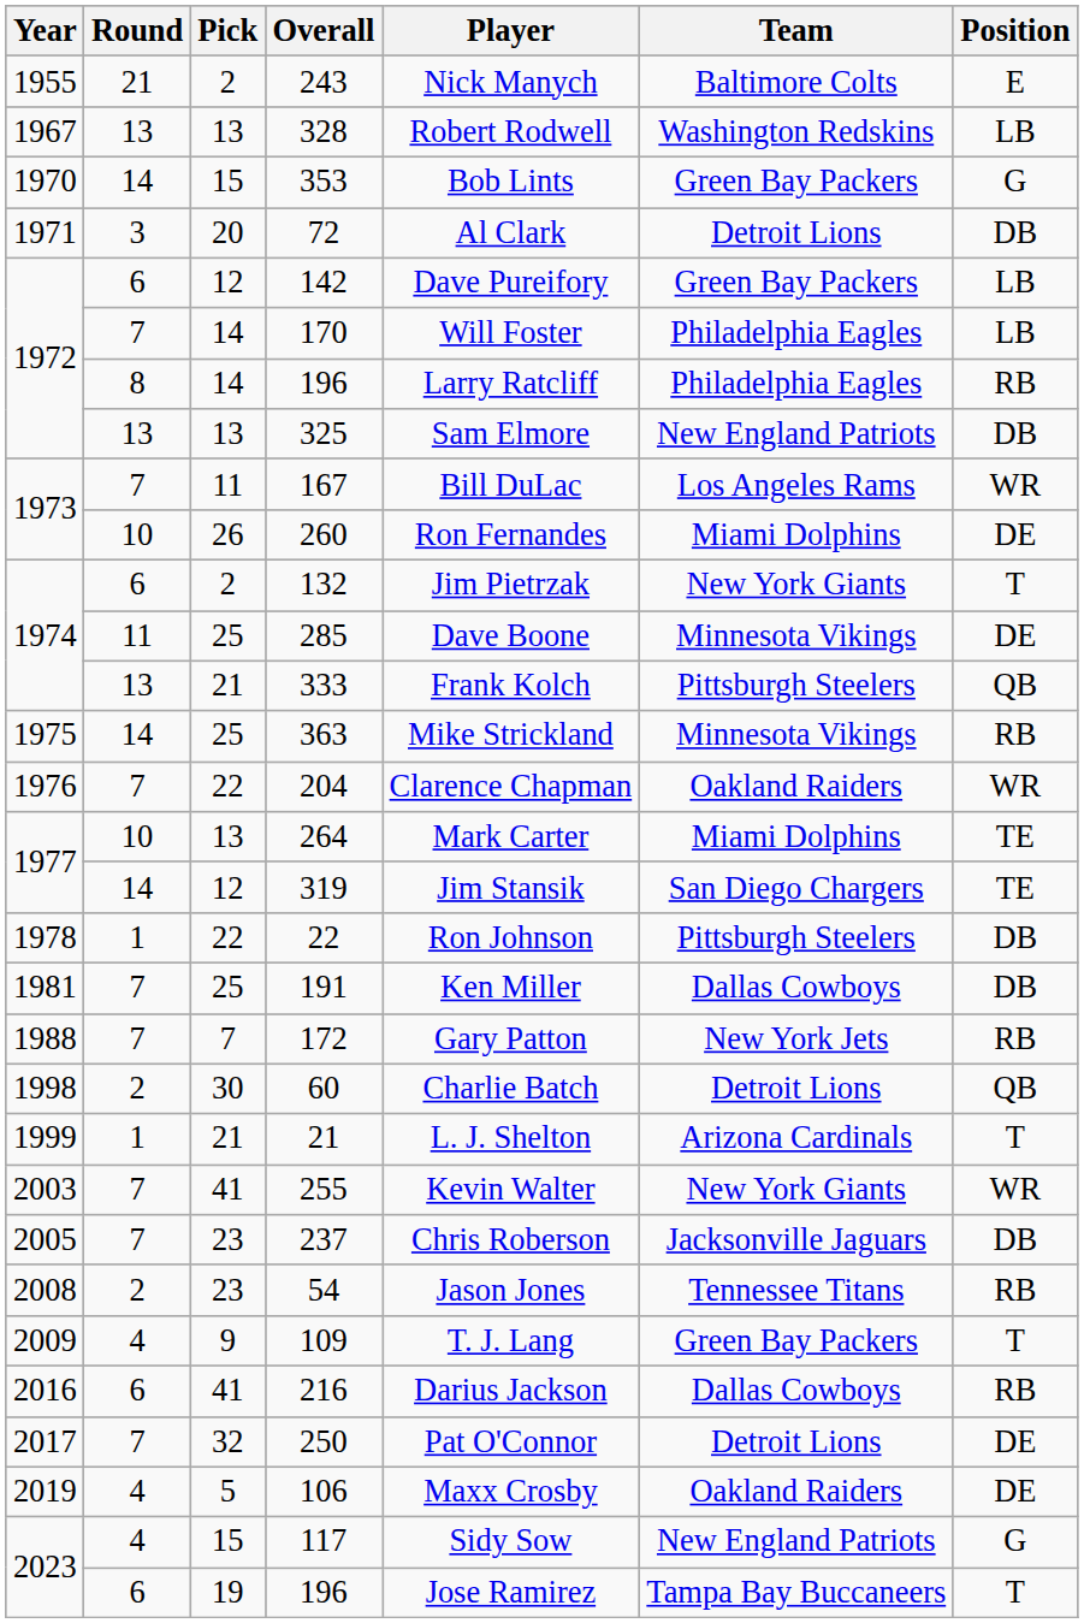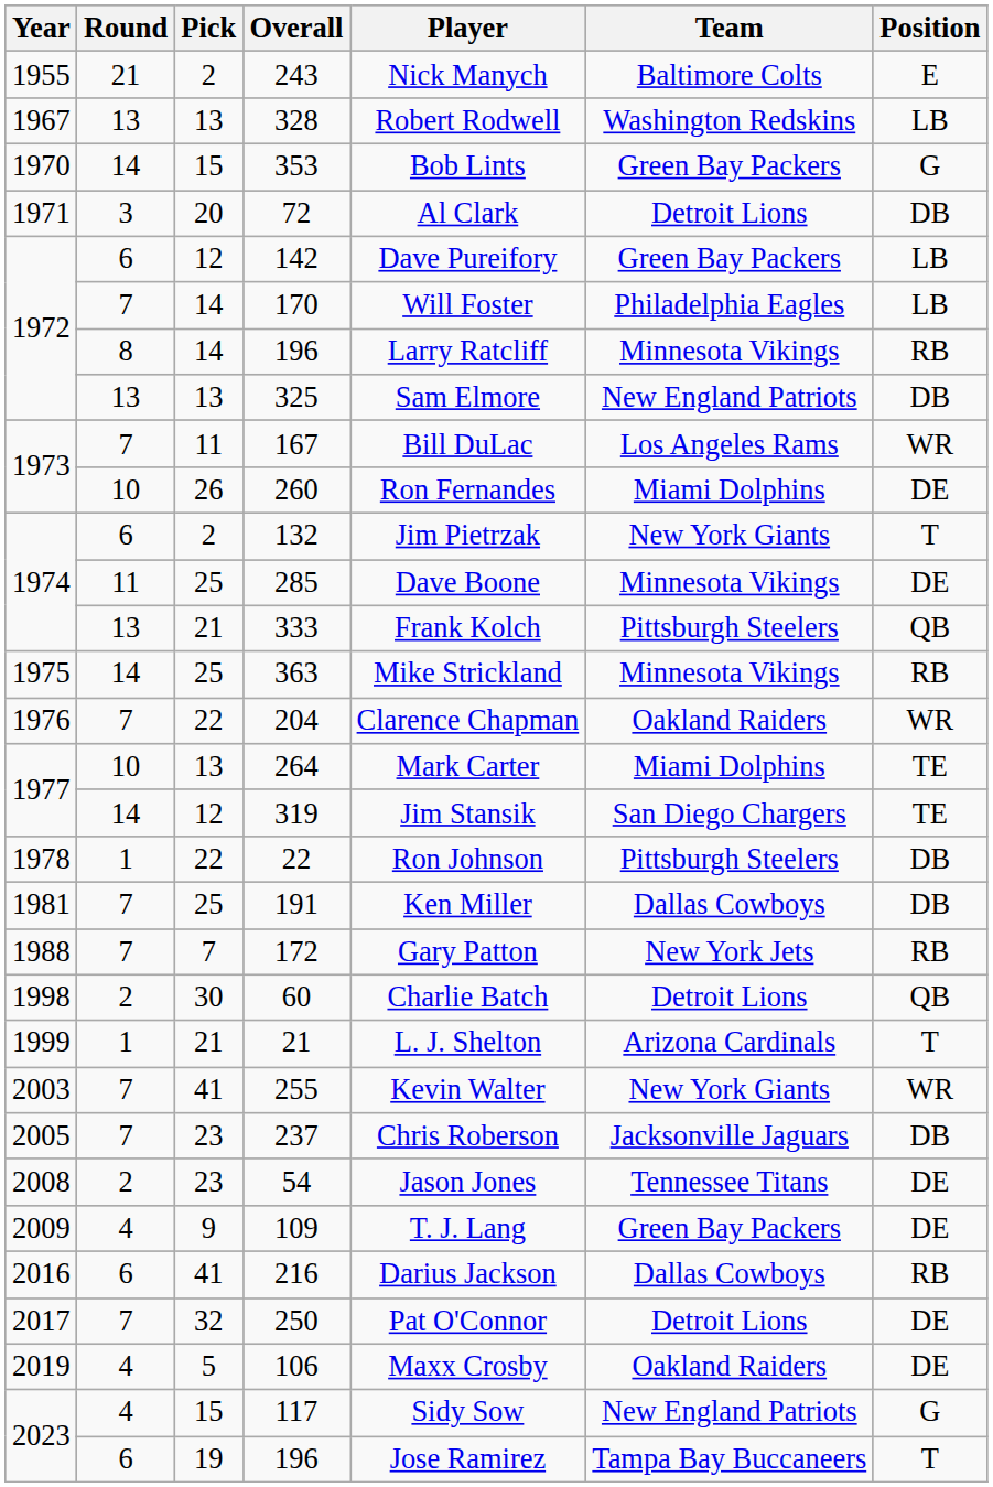1972 / 196 | Team: Philadelphia Eagles -> Minnesota Vikings
54 | Position: RB -> DE
109 | Position: T -> DE
